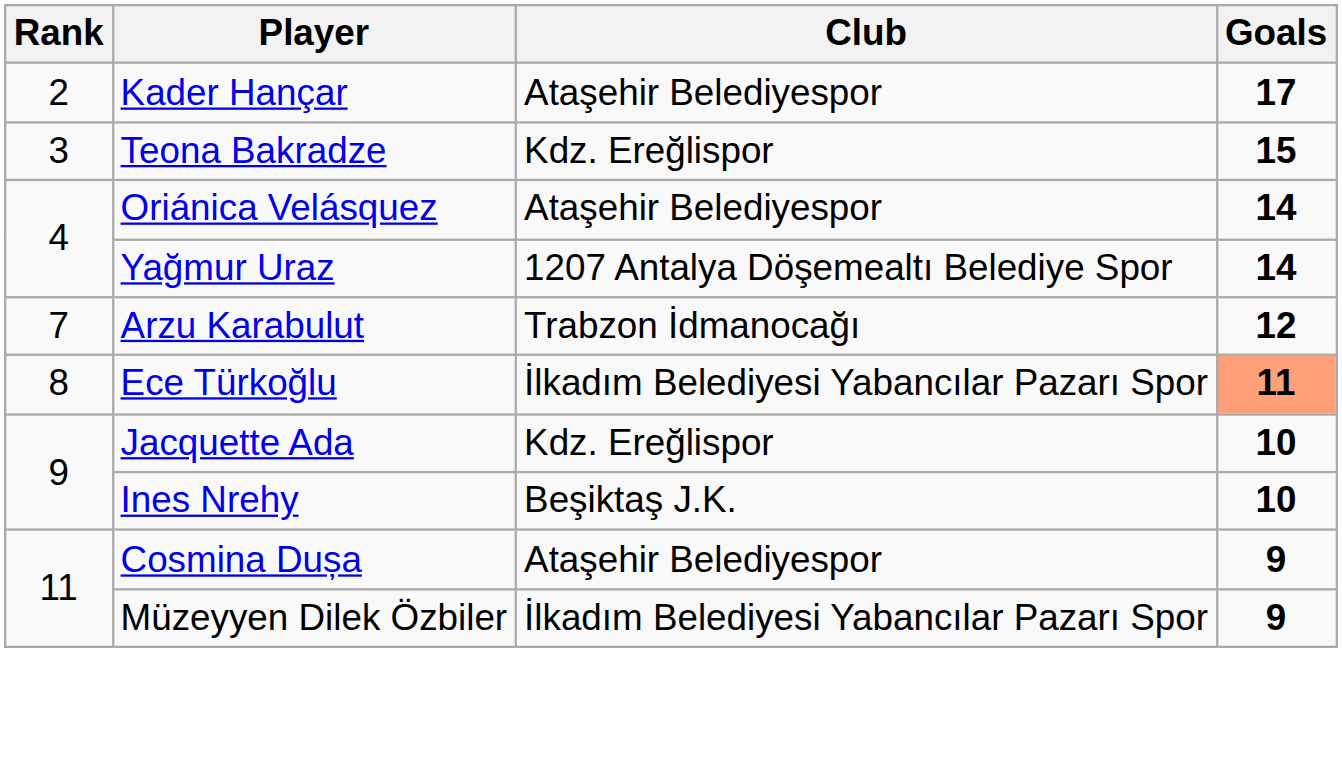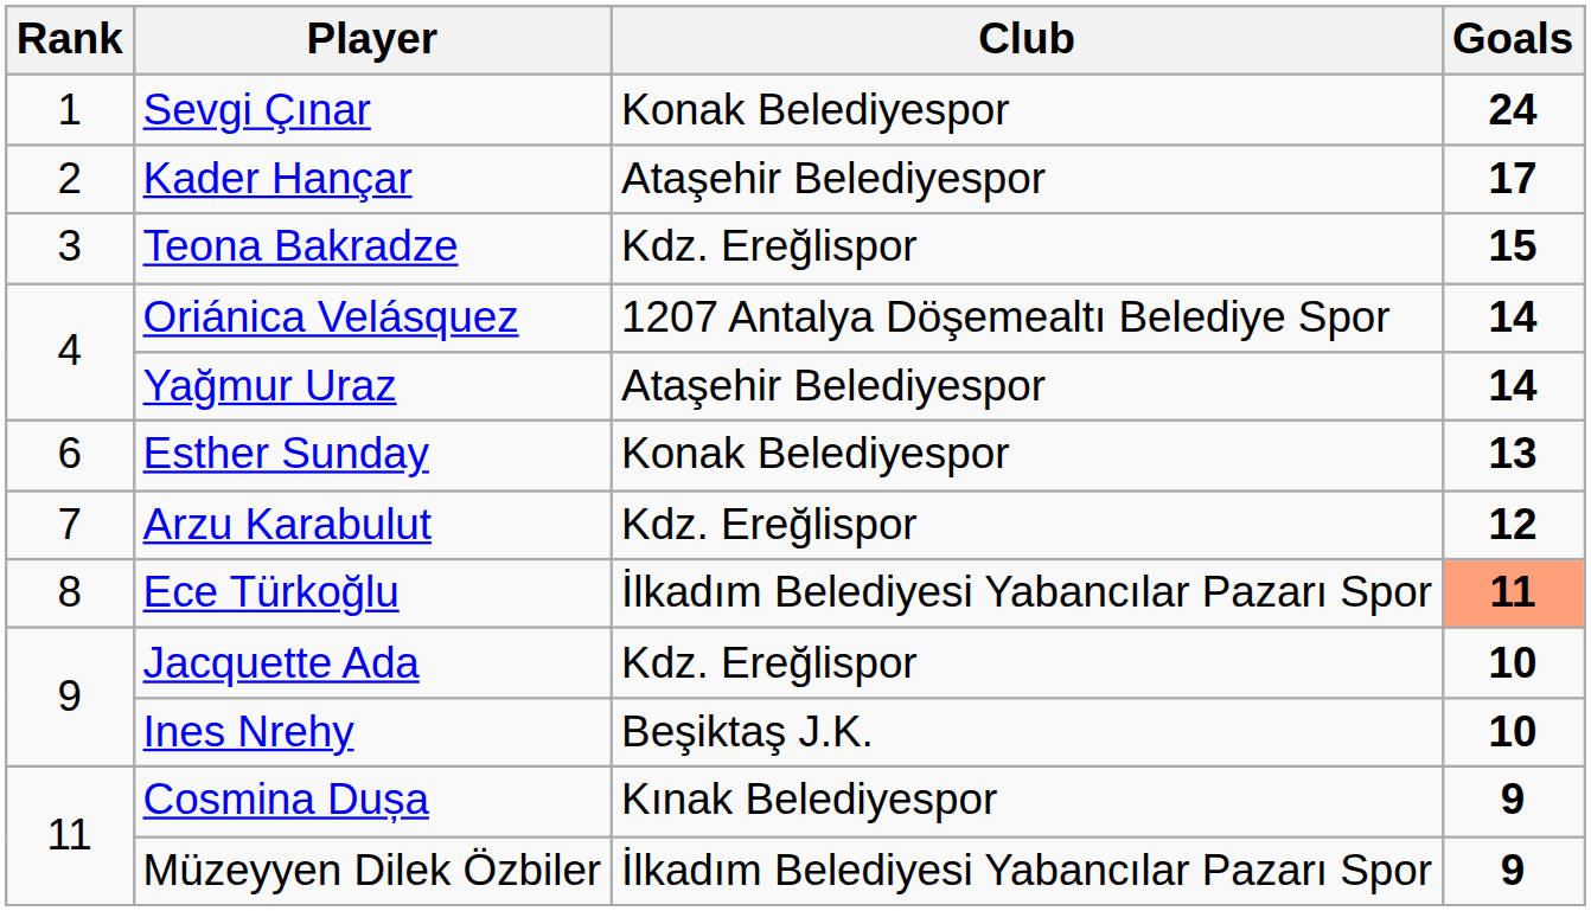+ row: 1 | Sevgi Çınar | Konak Belediyespor | 24
Oriánica Velásquez | Club: Ataşehir Belediyespor -> 1207 Antalya Döşemealtı Belediye Spor
Yağmur Uraz | Club: 1207 Antalya Döşemealtı Belediye Spor -> Ataşehir Belediyespor
+ row: 6 | Esther Sunday | Konak Belediyespor | 13
Arzu Karabulut | Club: Trabzon İdmanocağı -> Kdz. Ereğlispor
Cosmina Dușa | Club: Ataşehir Belediyespor -> Kınak Belediyespor
